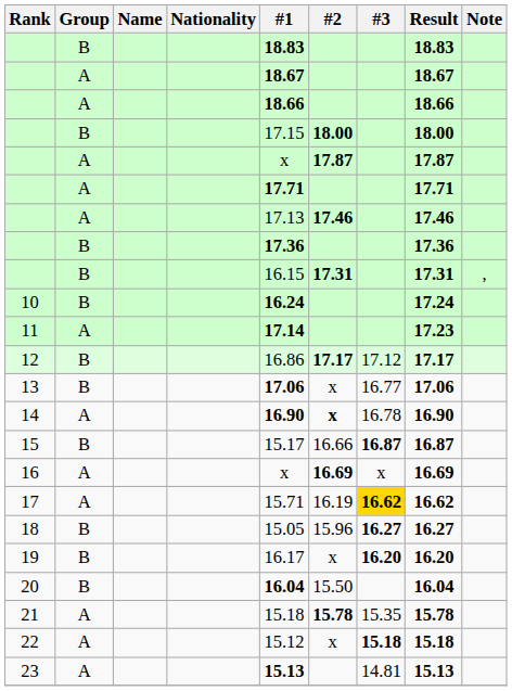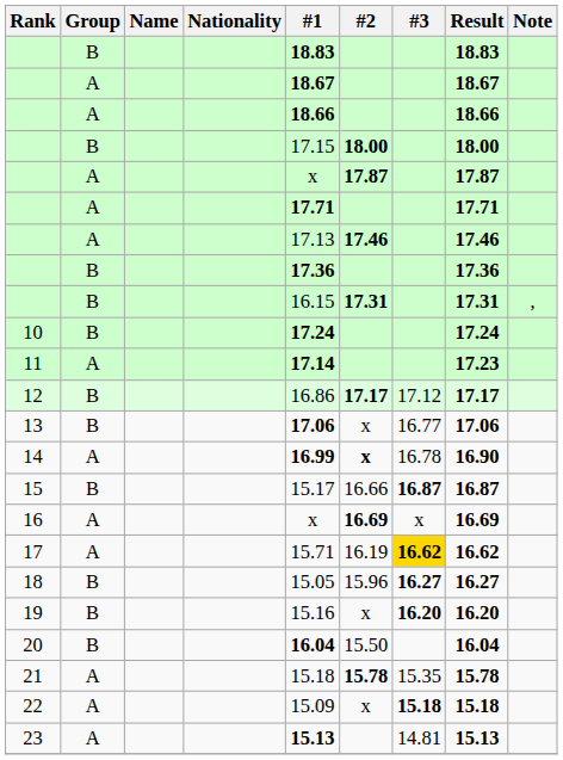10 | #1: 16.24 -> 17.24
14 | #1: 16.90 -> 16.99
19 | #1: 16.17 -> 15.16
22 | #1: 15.12 -> 15.09
